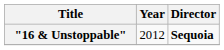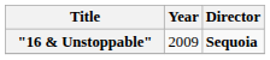"16 & Unstoppable" | Year: 2012 -> 2009
